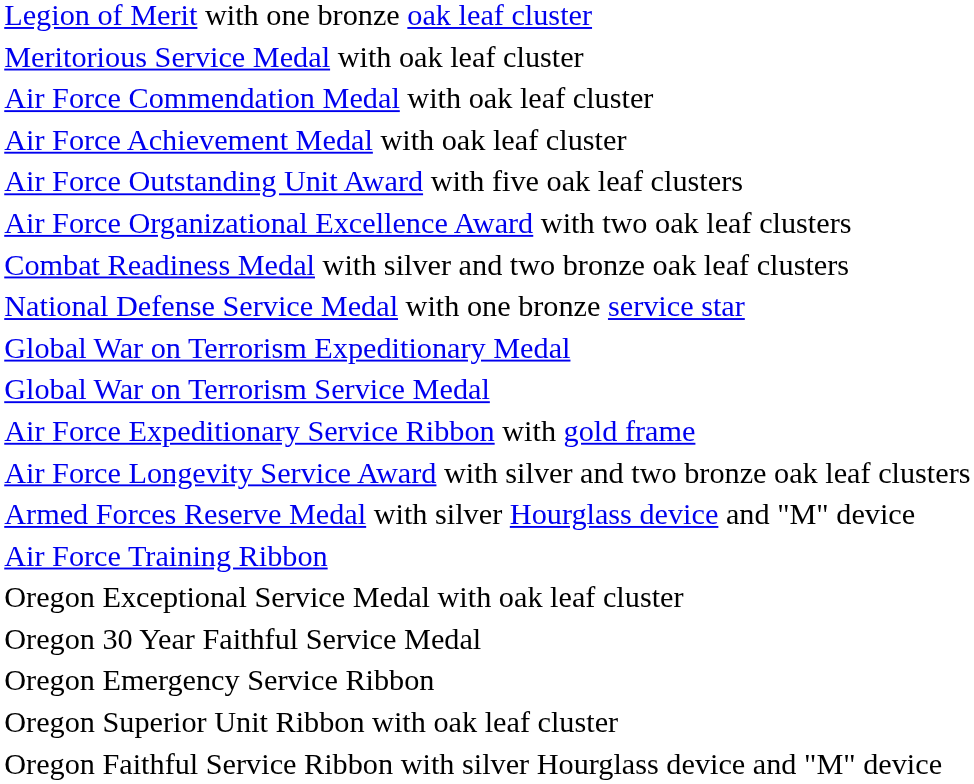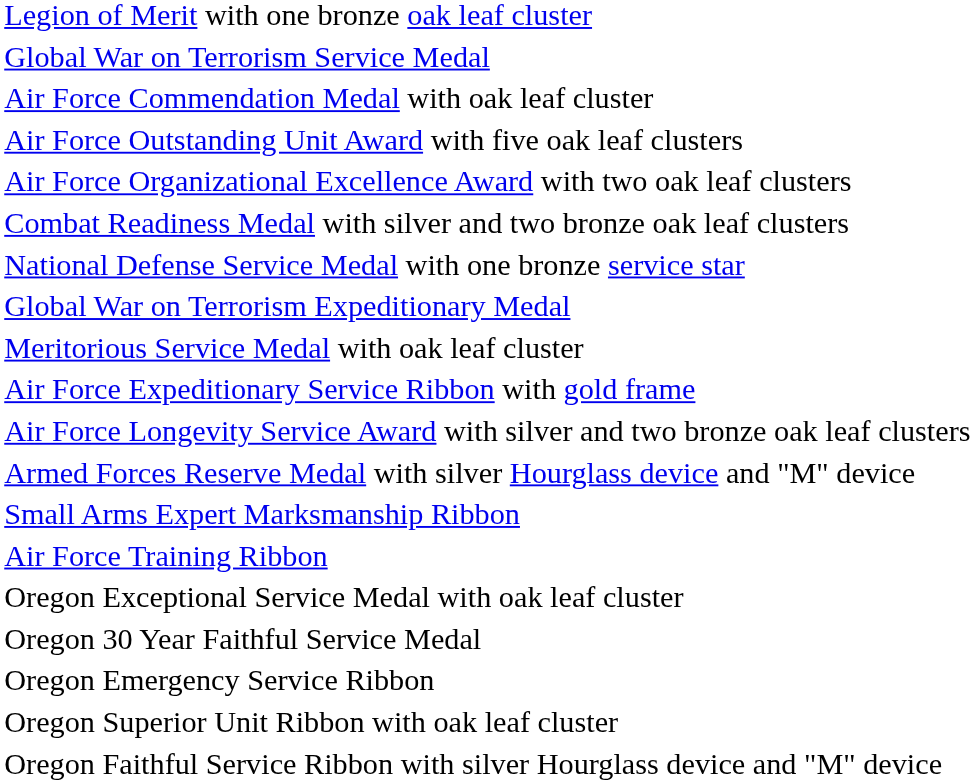rows swapped: Meritorious Service Medal with oak leaf cluster <-> Global War on Terrorism Service Medal
- row: Air Force Achievement Medal with oak leaf cluster
+ row: Small Arms Expert Marksmanship Ribbon
